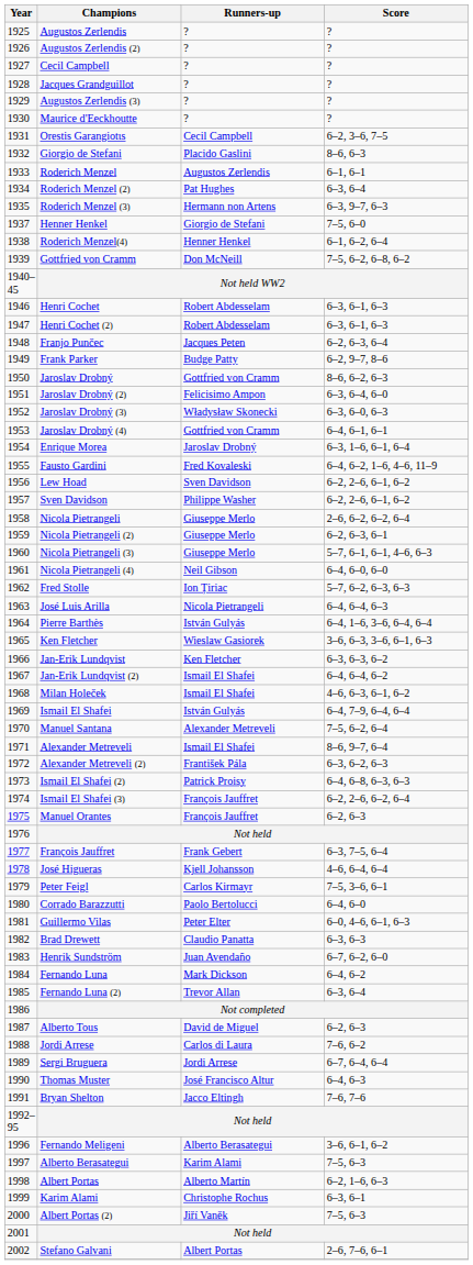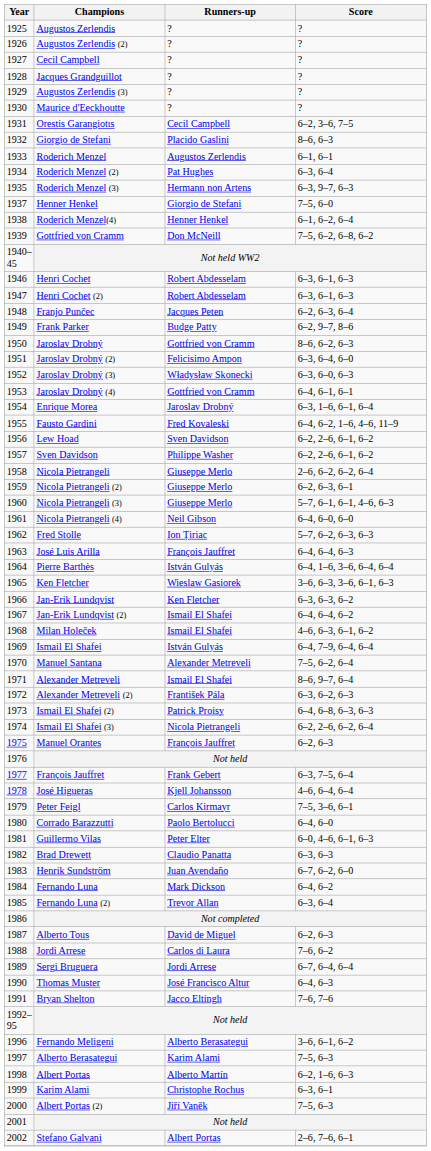José Luis Arilla | Runners-up: Nicola Pietrangeli -> François Jauffret
Ismail El Shafei (3) | Runners-up: François Jauffret -> Nicola Pietrangeli
